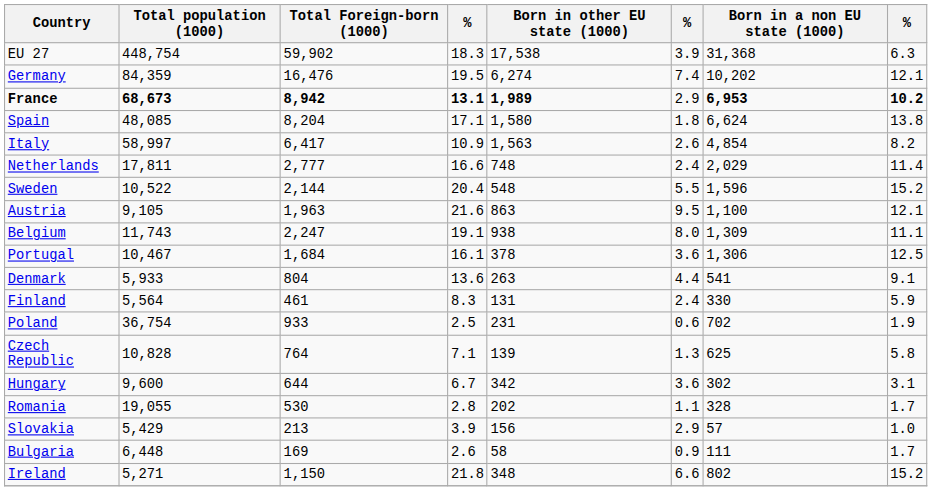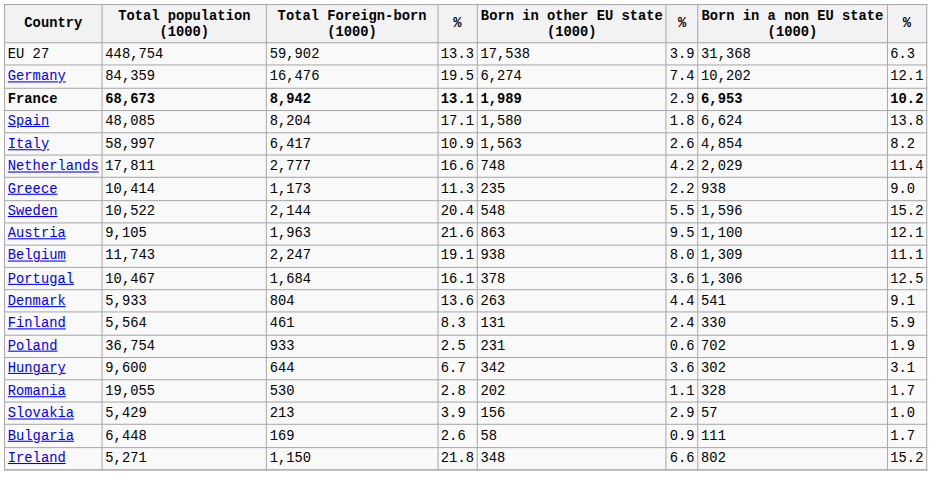EU 27 | column 4: 18.3 -> 13.3
Netherlands | column 6: 2.4 -> 4.2
+ row: Greece | 10,414 | 1,173 | 11.3 | 235 | 2.2 | 938 | 9.0
- row: Czech Republic | 10,828 | 764 | 7.1 | 139 | 1.3 | 625 | 5.8
